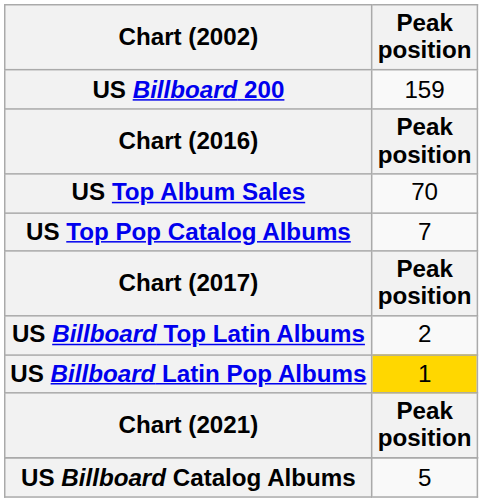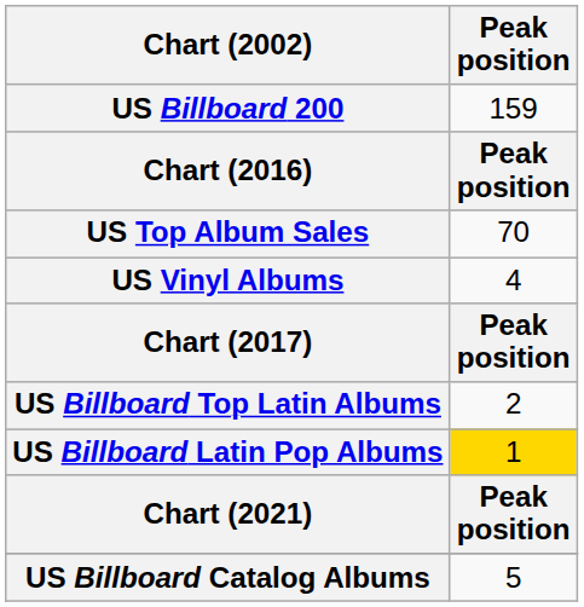+ row: US Vinyl Albums | 4
- row: US Top Pop Catalog Albums | 7
